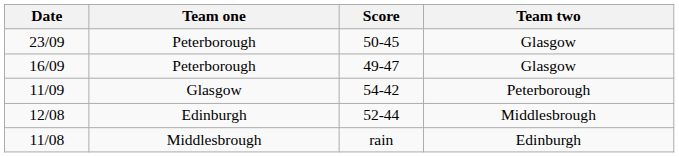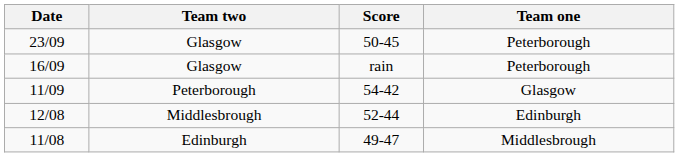columns swapped: Team one <-> Team two
16/09 | Score: 49-47 -> rain
11/08 | Score: rain -> 49-47
